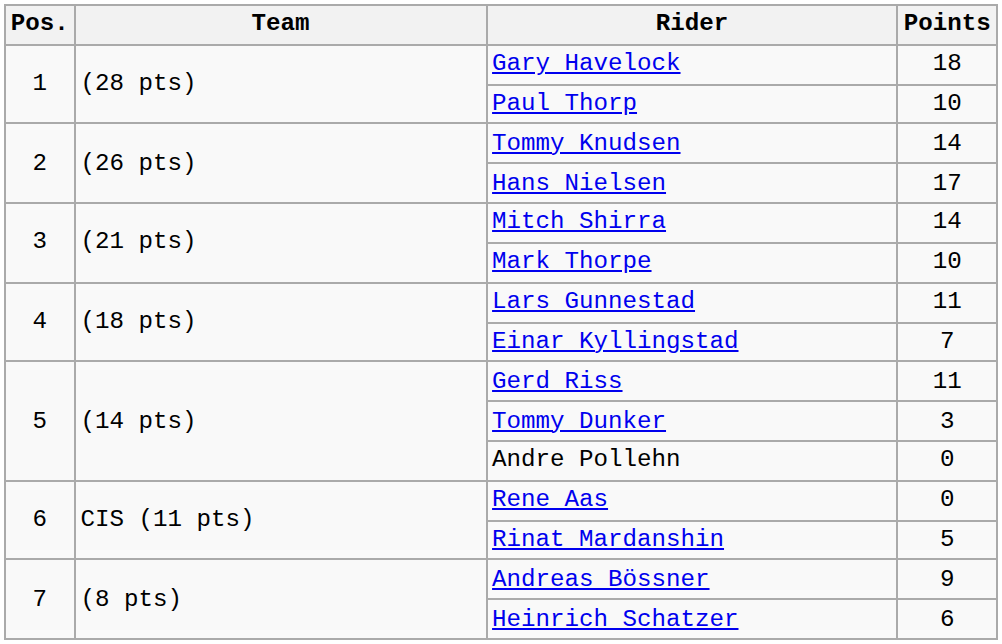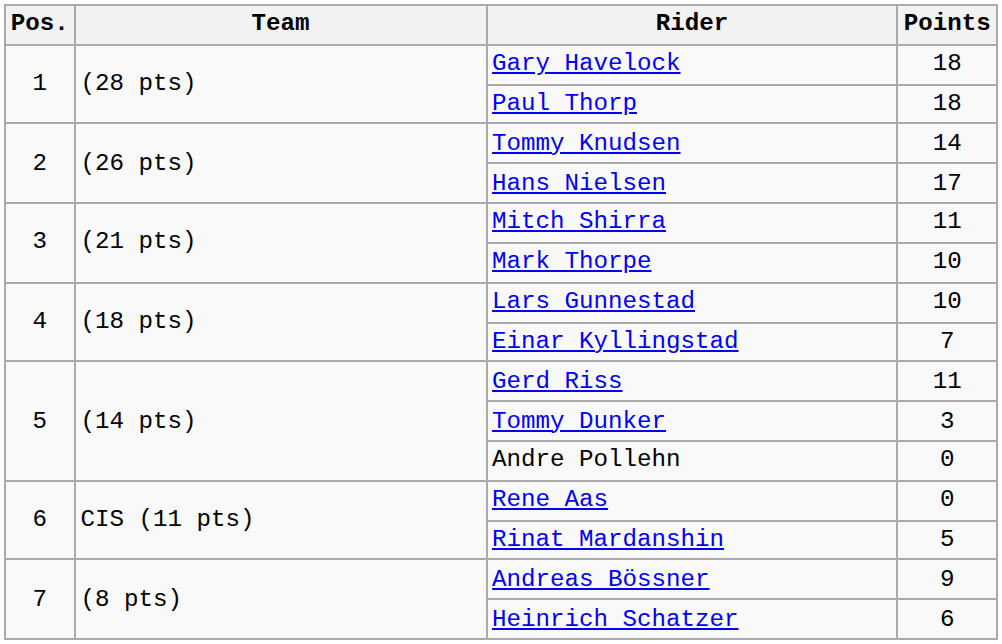Paul Thorp | Points: 10 -> 18
Mitch Shirra | Points: 14 -> 11
Lars Gunnestad | Points: 11 -> 10
